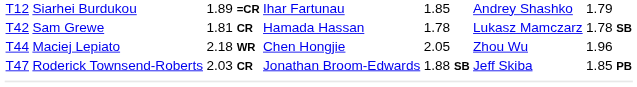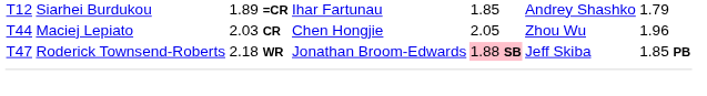- row: T42 | Sam Grewe | 1.81 CR | Hamada Hassan | 1.78 | Lukasz Mamczarz | 1.78 SB
T44 | column 3: 2.18 WR -> 2.03 CR
T47 | column 3: 2.03 CR -> 2.18 WR
T47 | column 5: no background -> pink background
